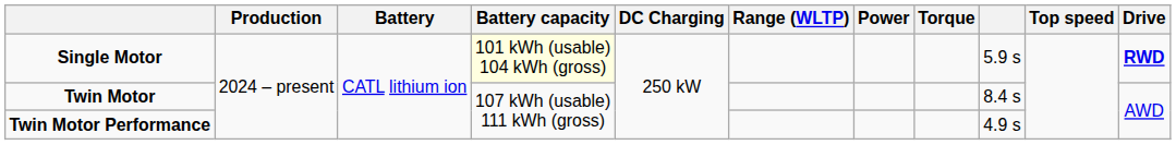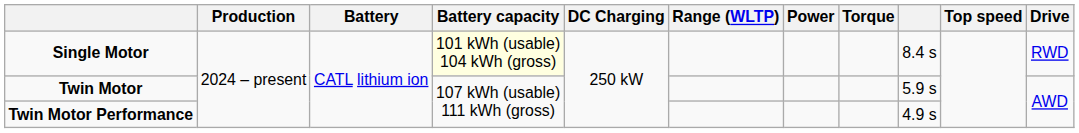Single Motor | column 9: 5.9 s -> 8.4 s
Single Motor | Drive: bold -> normal
Twin Motor | column 9: 8.4 s -> 5.9 s
